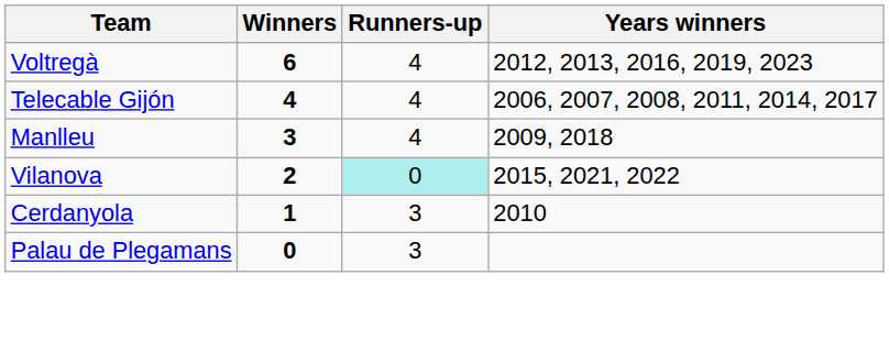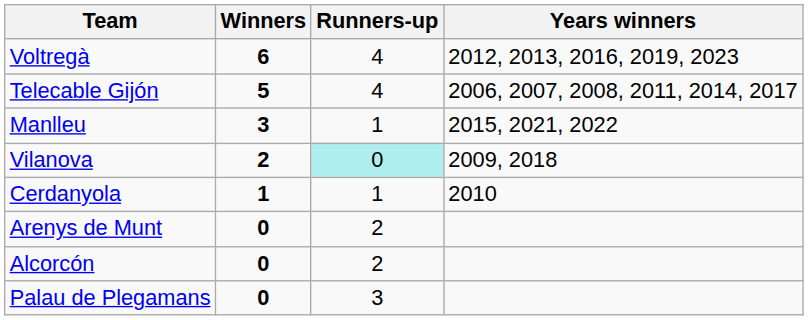Telecable Gijón | Winners: 4 -> 5
Manlleu | Runners-up: 4 -> 1
Manlleu | Years winners: 2009, 2018 -> 2015, 2021, 2022
Vilanova | Years winners: 2015, 2021, 2022 -> 2009, 2018
Cerdanyola | Runners-up: 3 -> 1
+ row: Arenys de Munt | 0 | 2
+ row: Alcorcón | 0 | 2
